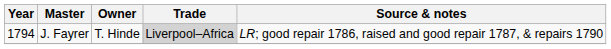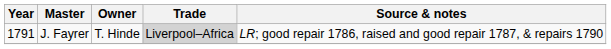J. Fayrer | Year: 1794 -> 1791
